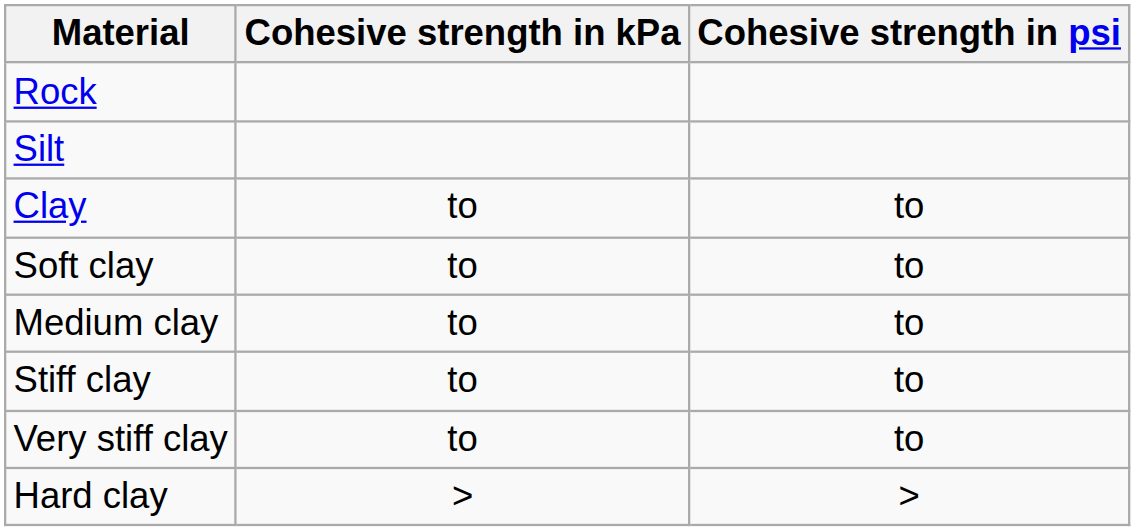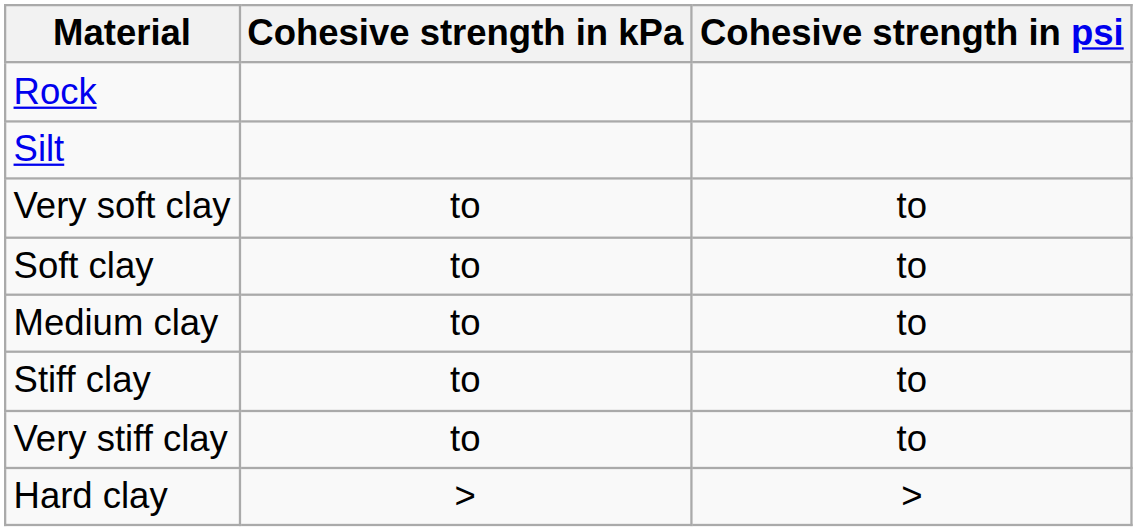- row: Clay | to | to
+ row: Very soft clay | to | to
